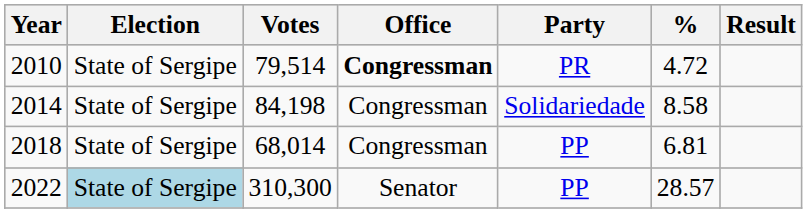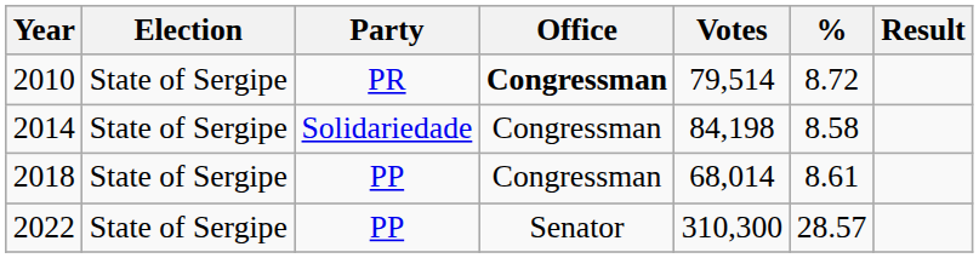columns swapped: Party <-> Votes
2010 | %: 4.72 -> 8.72
2018 | %: 6.81 -> 8.61
2022 | Election: lightblue background -> no background
